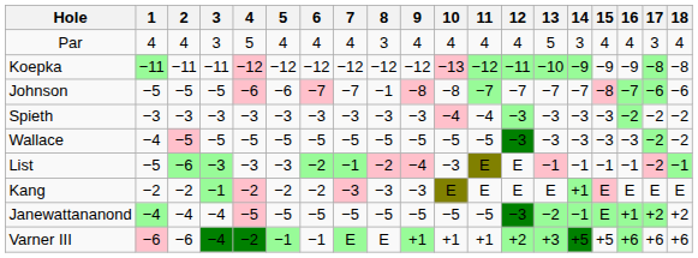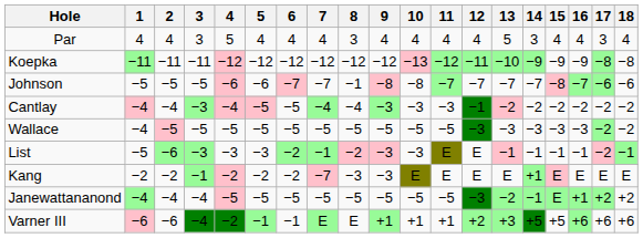+ row: Cantlay | −4 | −4 | −3 | −4 | −5 | −5 | −4 | −4 | −3 | −3 | −3 | −1 | −2 | −2 | −2 | −2 | −2 | −2
- row: Spieth | −3 | −3 | −3 | −3 | −3 | −3 | −3 | −3 | −3 | −4 | −4 | −3 | −3 | −3 | −3 | −2 | −2 | −2
List | 9: −4 -> −3
Kang | 7: −3 -> −7
